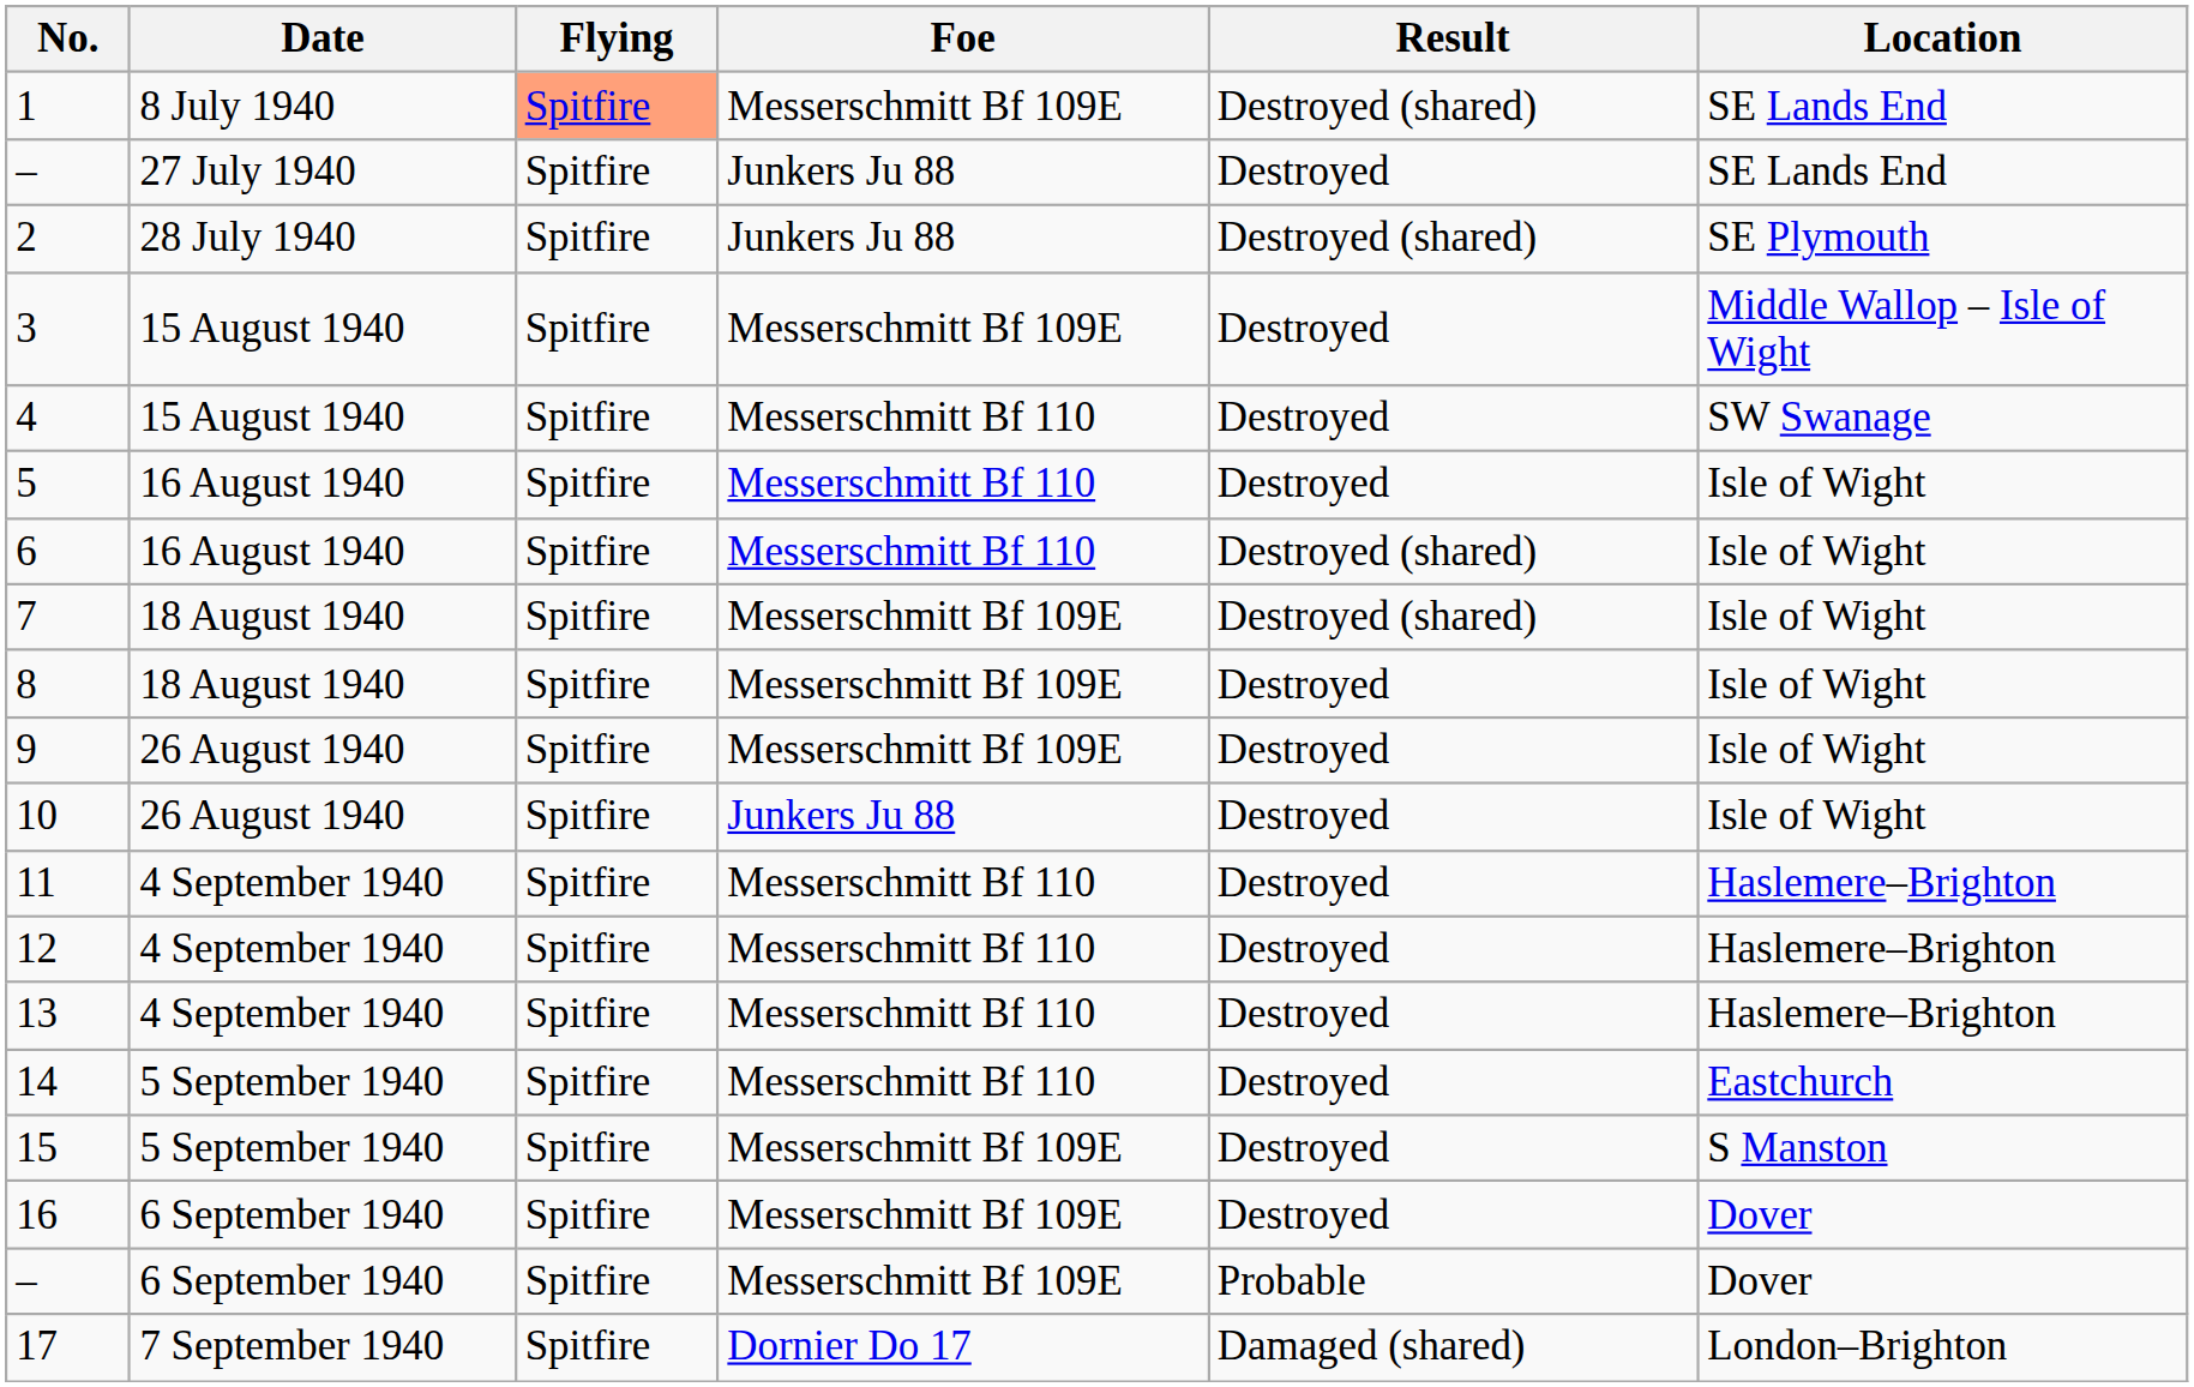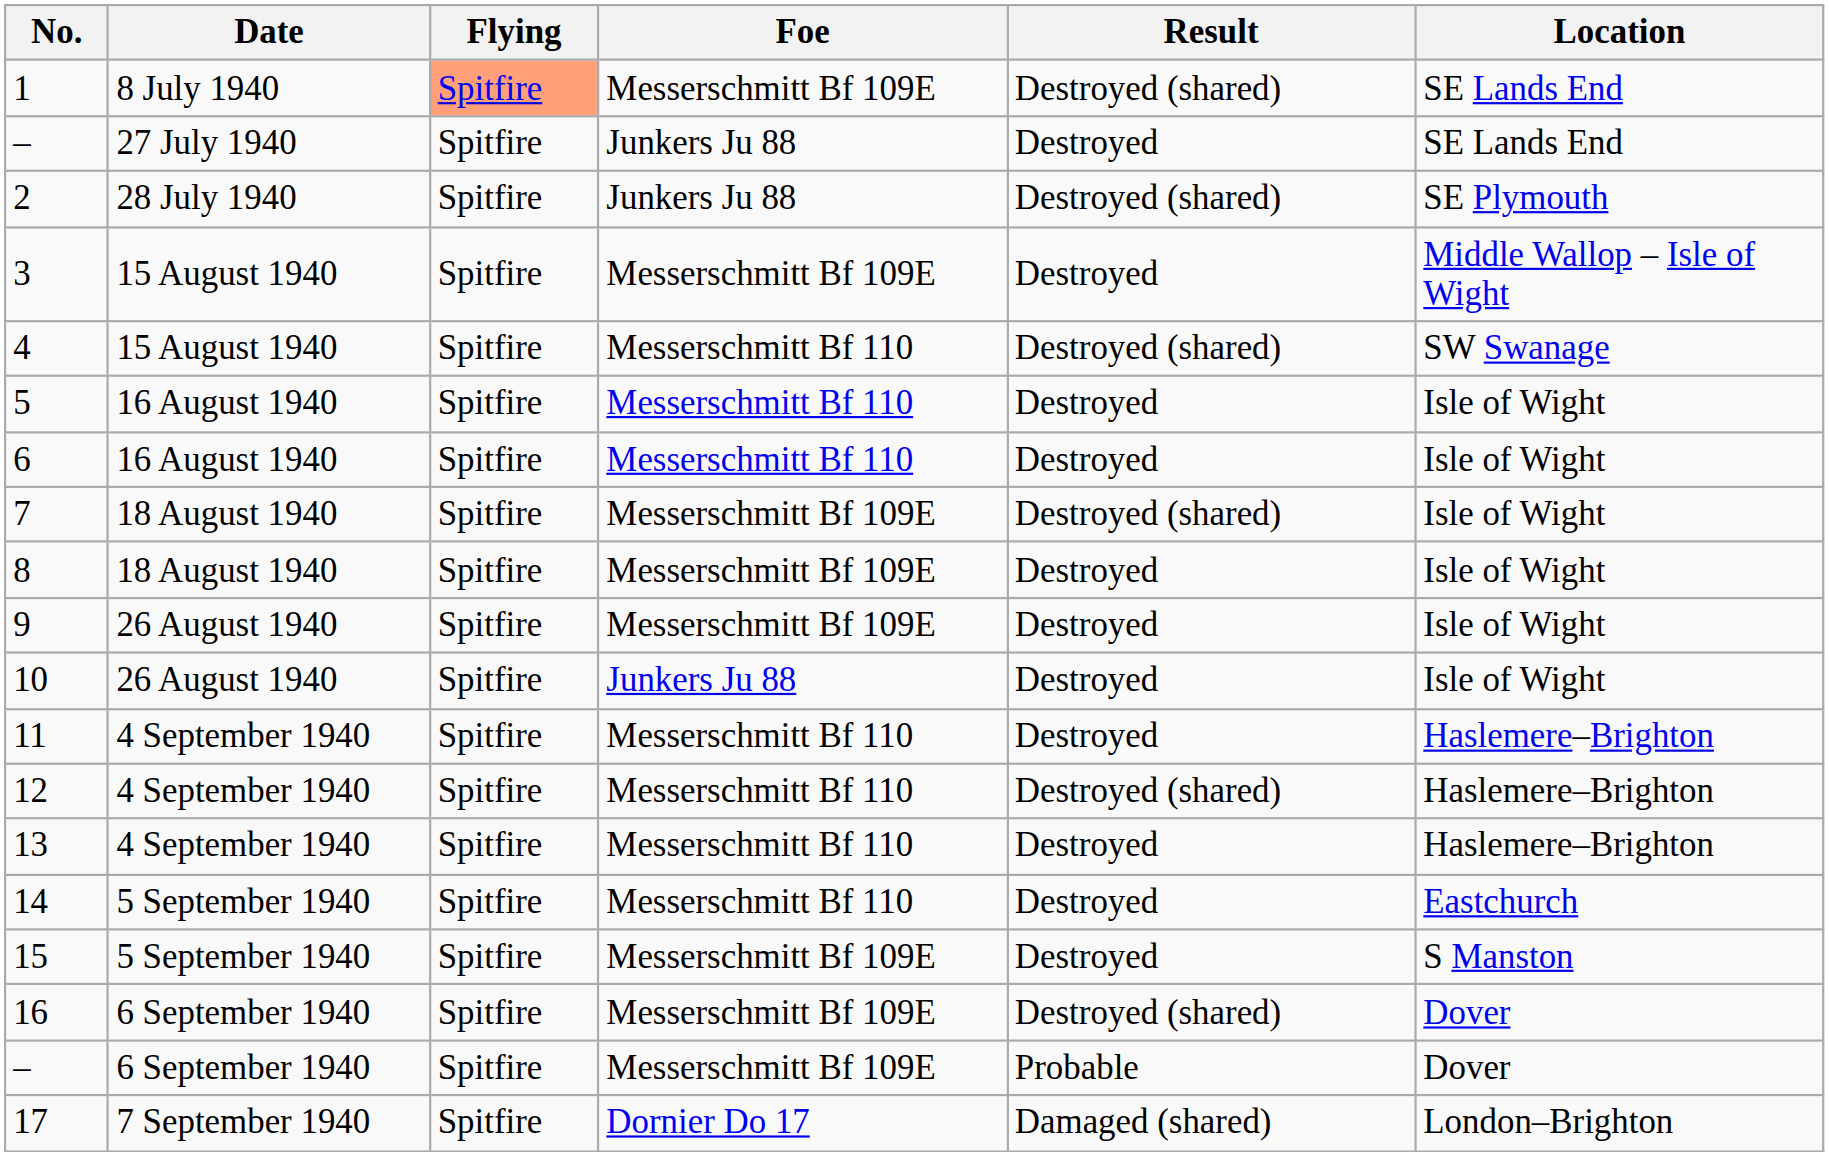4 | Result: Destroyed -> Destroyed (shared)
6 | Result: Destroyed (shared) -> Destroyed
12 | Result: Destroyed -> Destroyed (shared)
16 | Result: Destroyed -> Destroyed (shared)
